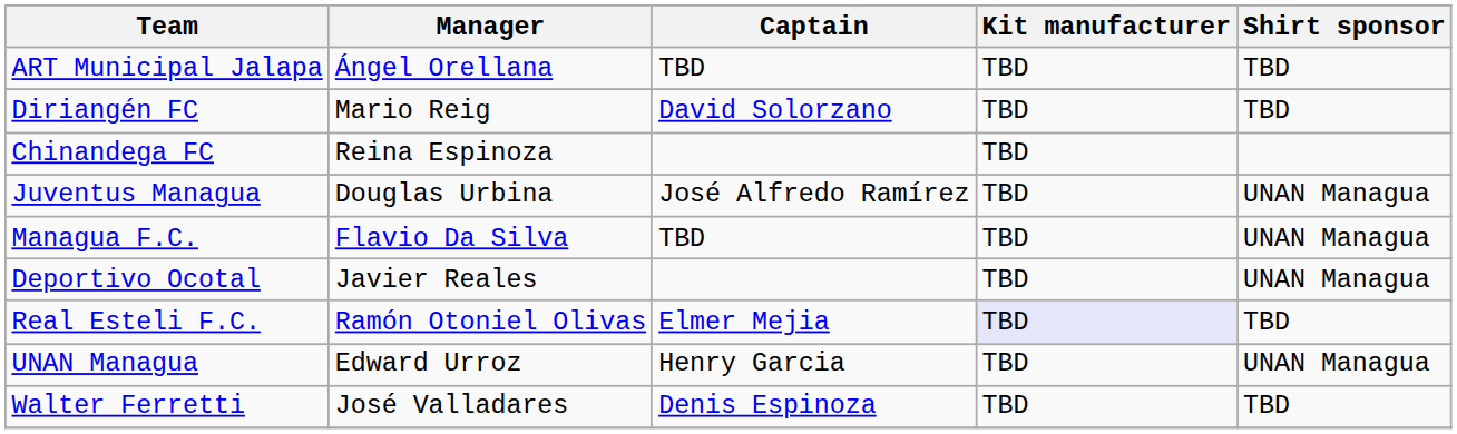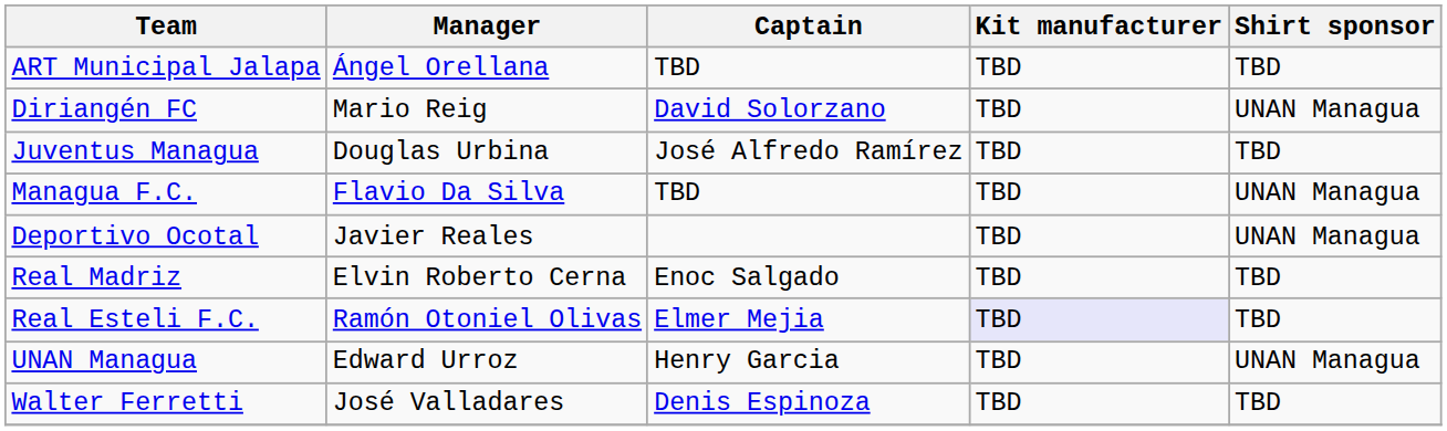Diriangén FC | Shirt sponsor: TBD -> UNAN Managua
- row: Chinandega FC | Reina Espinoza | TBD
Juventus Managua | Shirt sponsor: UNAN Managua -> TBD
+ row: Real Madriz | Elvin Roberto Cerna | Enoc Salgado | TBD | TBD
